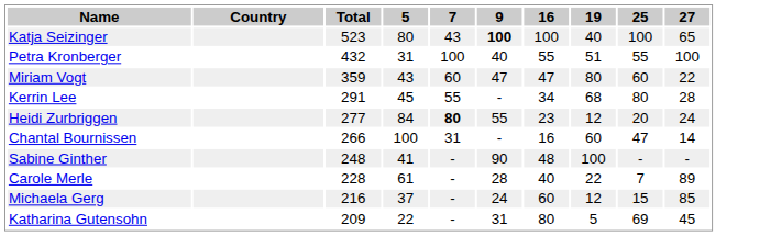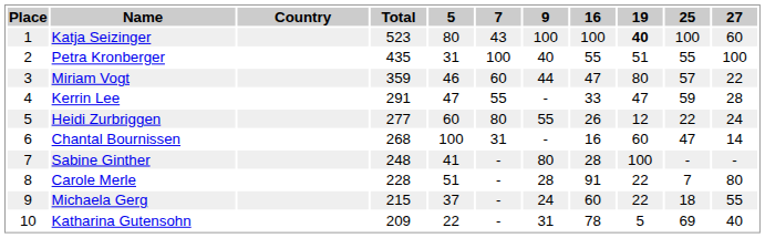+ column: Place | 1 | 2 | 3 | 4 | 5 | 6 | 7 | 8 | 9 | 10
Katja Seizinger | 9: bold -> normal
Katja Seizinger | 19: normal -> bold
Katja Seizinger | 27: 65 -> 60
Petra Kronberger | Total: 432 -> 435
Miriam Vogt | 5: 43 -> 46
Miriam Vogt | 9: 47 -> 44
Miriam Vogt | 25: 60 -> 57
Kerrin Lee | 5: 45 -> 47
Kerrin Lee | 16: 34 -> 33
Kerrin Lee | 19: 68 -> 47
Kerrin Lee | 25: 80 -> 59
Heidi Zurbriggen | 5: 84 -> 60
Heidi Zurbriggen | 7: bold -> normal
Heidi Zurbriggen | 16: 23 -> 26
Heidi Zurbriggen | 25: 20 -> 22
Chantal Bournissen | Total: 266 -> 268
Sabine Ginther | 9: 90 -> 80
Sabine Ginther | 16: 48 -> 28
Carole Merle | 5: 61 -> 51
Carole Merle | 16: 40 -> 91
Carole Merle | 27: 89 -> 80
Michaela Gerg | Total: 216 -> 215
Michaela Gerg | 19: 12 -> 22
Michaela Gerg | 25: 15 -> 18
Michaela Gerg | 27: 85 -> 55
Katharina Gutensohn | 16: 80 -> 78
Katharina Gutensohn | 27: 45 -> 40
